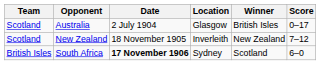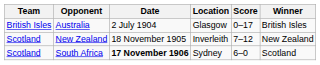columns swapped: Score <-> Winner
Australia | Team: Scotland -> British Isles
South Africa | Team: British Isles -> Scotland
